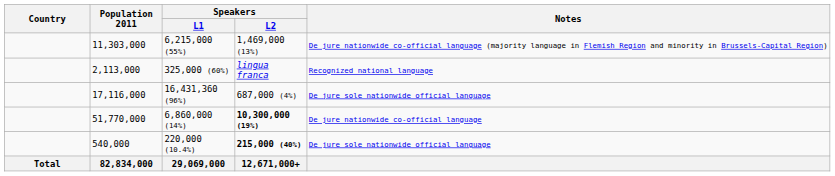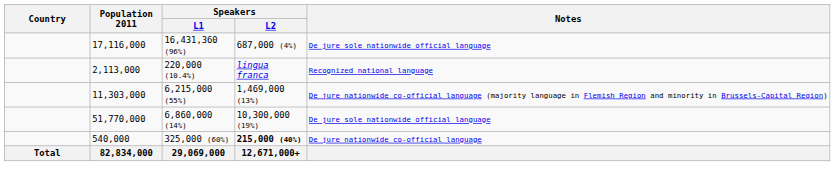rows swapped: 11,303,000 <-> 17,116,000
2,113,000 | Speakers / L1: 325,000 (60%) -> 220,000 (10.4%)
51,770,000 | Speakers / L2: bold -> normal
51,770,000 | Notes: De jure nationwide co-official language -> De jure sole nationwide official language
540,000 | Speakers / L1: 220,000 (10.4%) -> 325,000 (60%)
540,000 | Notes: De jure sole nationwide official language -> De jure nationwide co-official language
